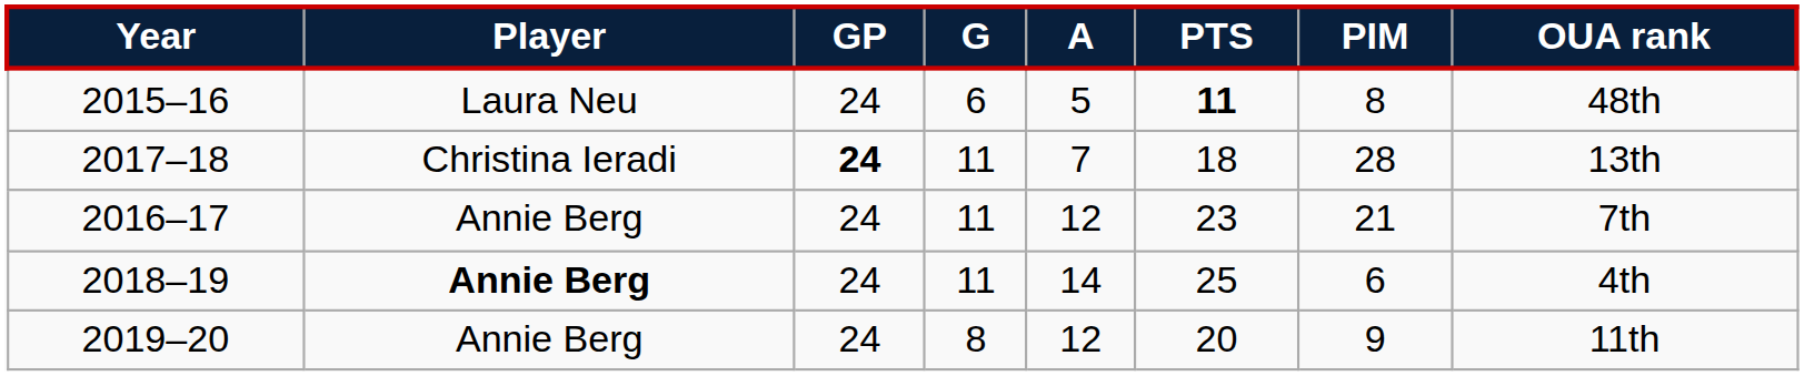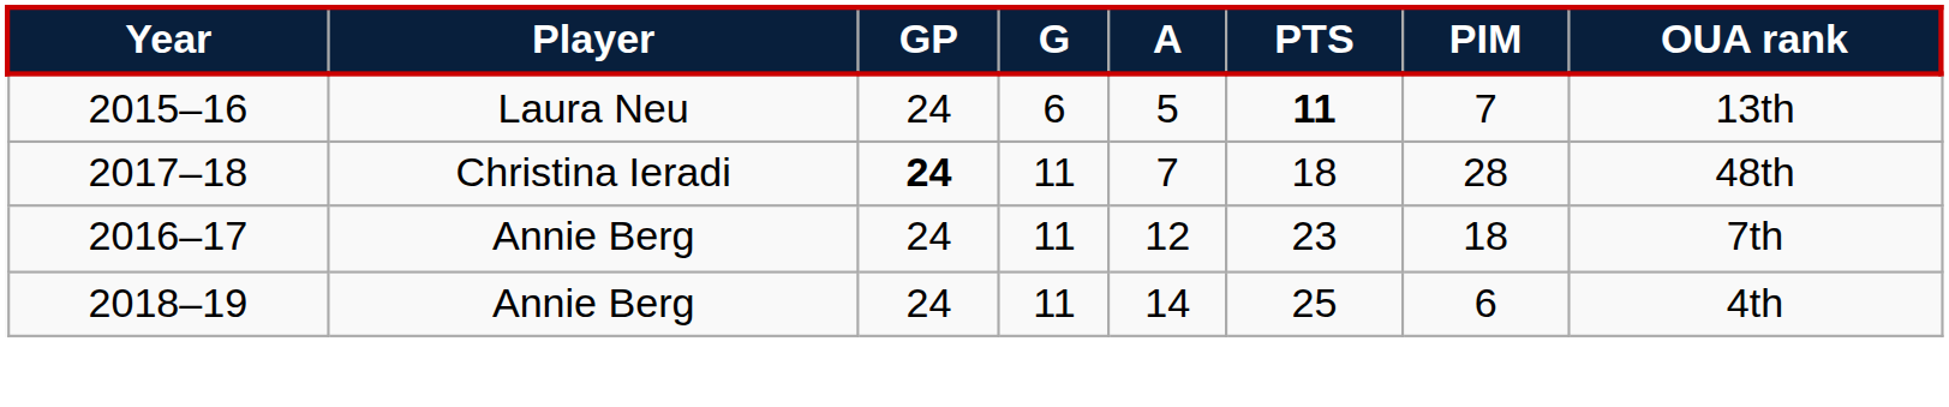2015–16 | PIM: 8 -> 7
2015–16 | OUA rank: 48th -> 13th
2017–18 | OUA rank: 13th -> 48th
2016–17 | PIM: 21 -> 18
2018–19 | Player: bold -> normal
- row: 2019–20 | Annie Berg | 24 | 8 | 12 | 20 | 9 | 11th
